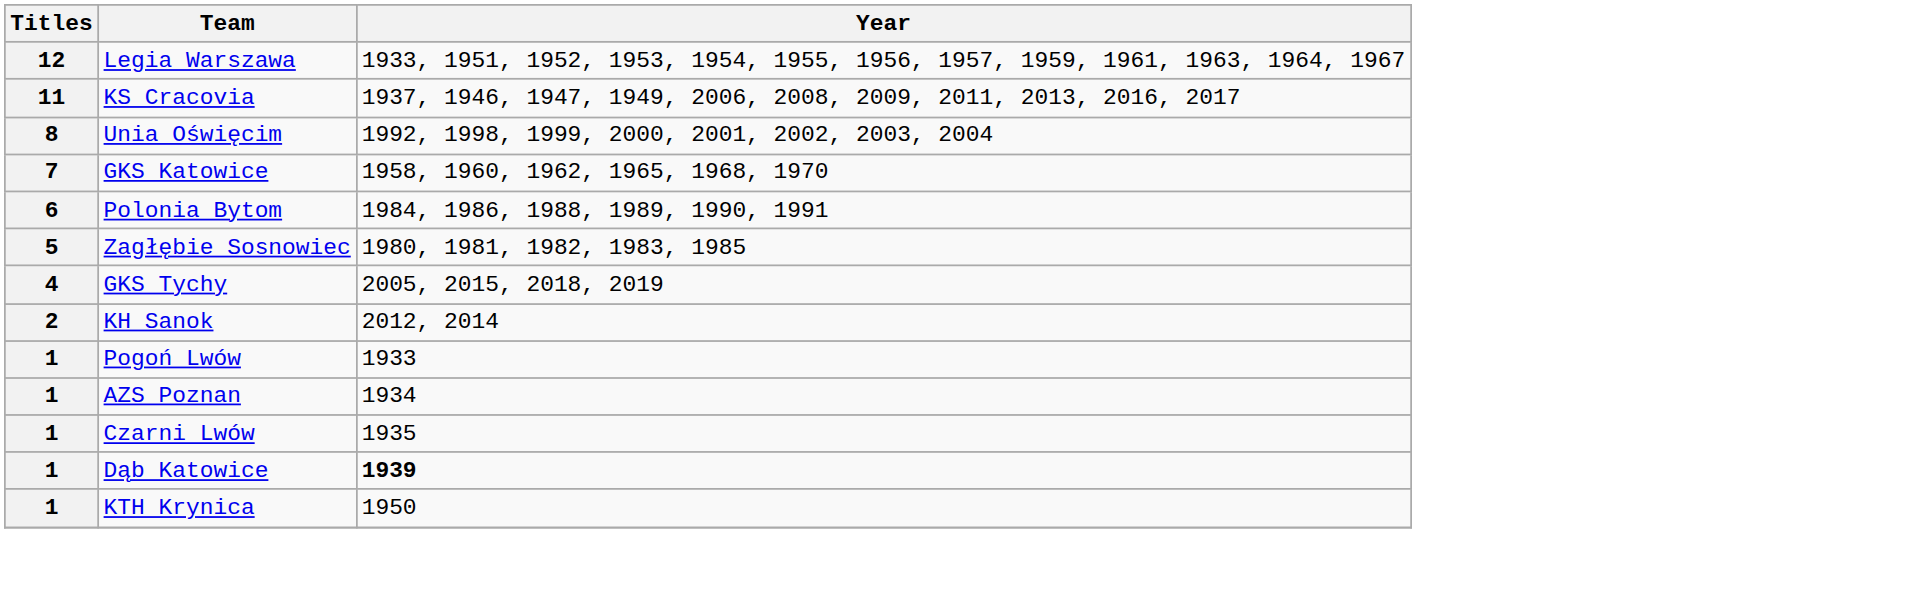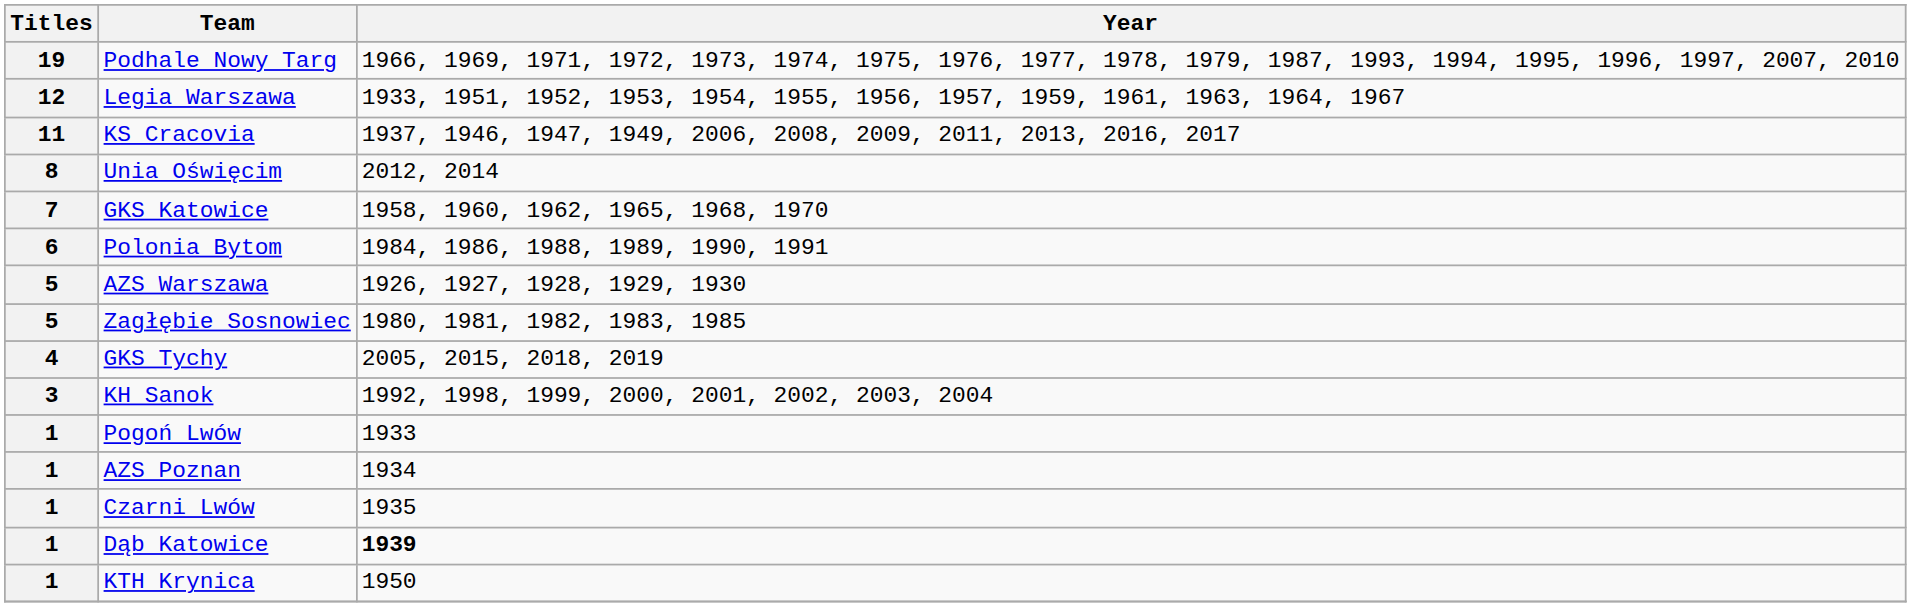+ row: 19 | Podhale Nowy Targ | 1966, 1969, 1971, 1972, 1973, 1974, 1975, 1976, 1977, 1978, 1979, 1987, 1993, 1994, 1995, 1996, 1997, 2007, 2010
Unia Oświęcim | Year: 1992, 1998, 1999, 2000, 2001, 2002, 2003, 2004 -> 2012, 2014
+ row: 5 | AZS Warszawa | 1926, 1927, 1928, 1929, 1930
KH Sanok | Titles: 2 -> 3
KH Sanok | Year: 2012, 2014 -> 1992, 1998, 1999, 2000, 2001, 2002, 2003, 2004
